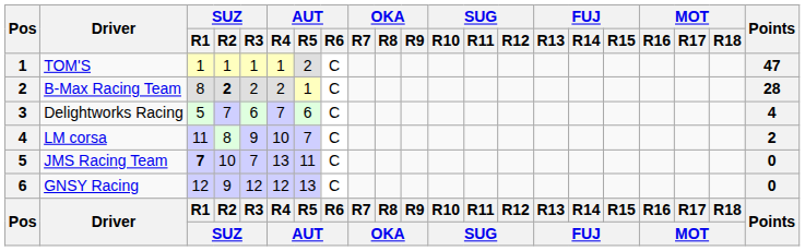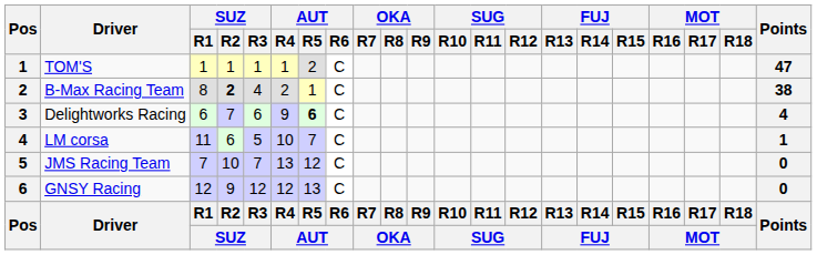B-Max Racing Team | SUZ / R3: 2 -> 4
B-Max Racing Team | Points: 28 -> 38
Delightworks Racing | SUZ / R1: 5 -> 6
Delightworks Racing | AUT / R4: 7 -> 9
Delightworks Racing | AUT / R5: normal -> bold
LM corsa | SUZ / R2: 8 -> 6
LM corsa | SUZ / R3: 9 -> 5
LM corsa | Points: 2 -> 1
JMS Racing Team | SUZ / R1: bold -> normal
JMS Racing Team | AUT / R5: 11 -> 12
